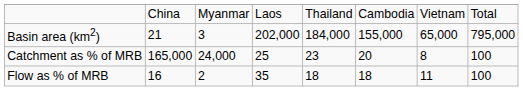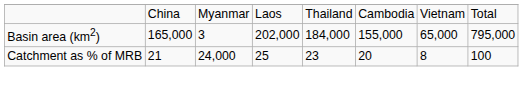Basin area (km2) | column 2: 21 -> 165,000
Catchment as % of MRB | column 2: 165,000 -> 21
- row: Flow as % of MRB | 16 | 2 | 35 | 18 | 18 | 11 | 100
